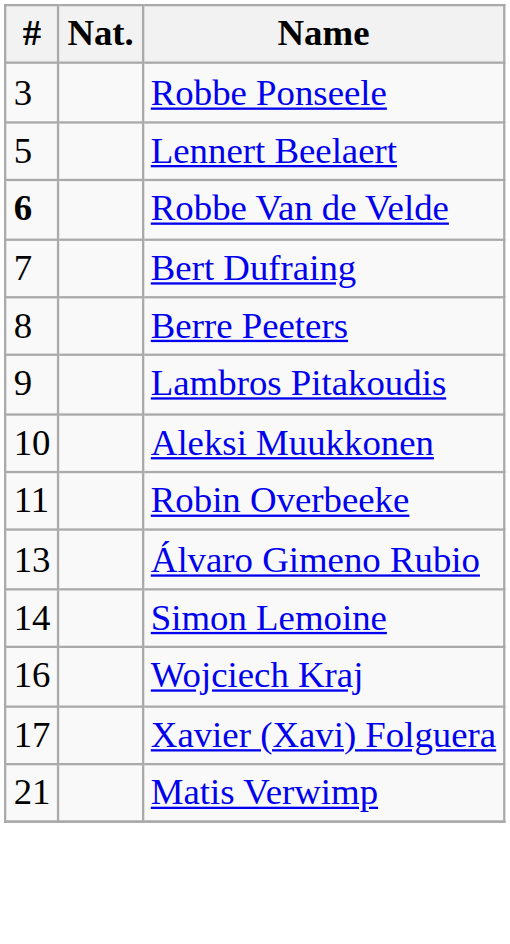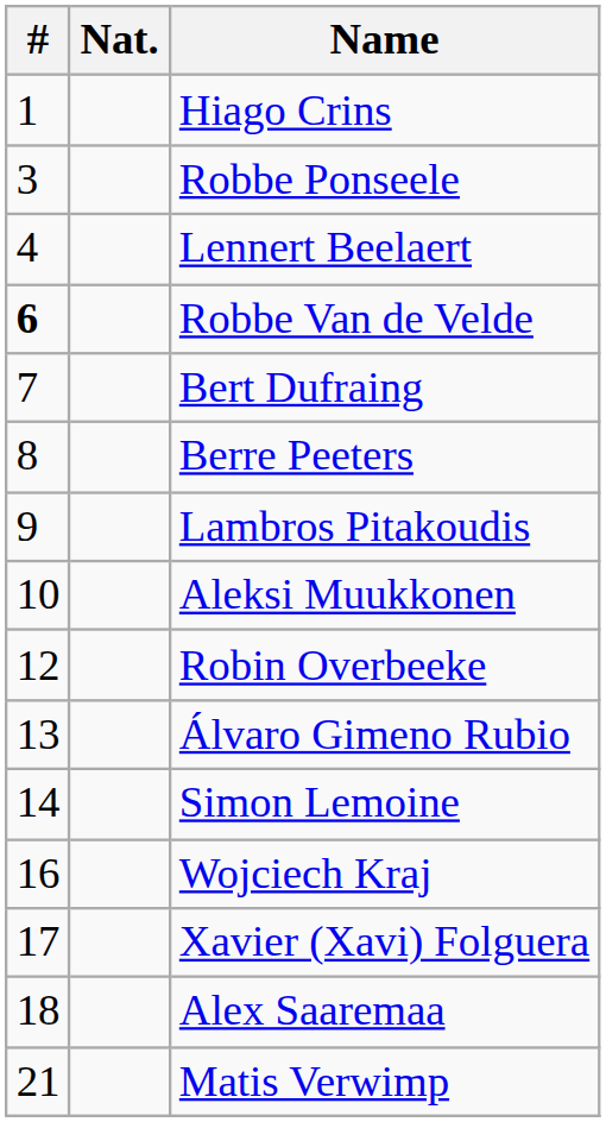+ row: 1 | Hiago Crins
Lennert Beelaert | #: 5 -> 4
Robin Overbeeke | #: 11 -> 12
+ row: 18 | Alex Saaremaa
